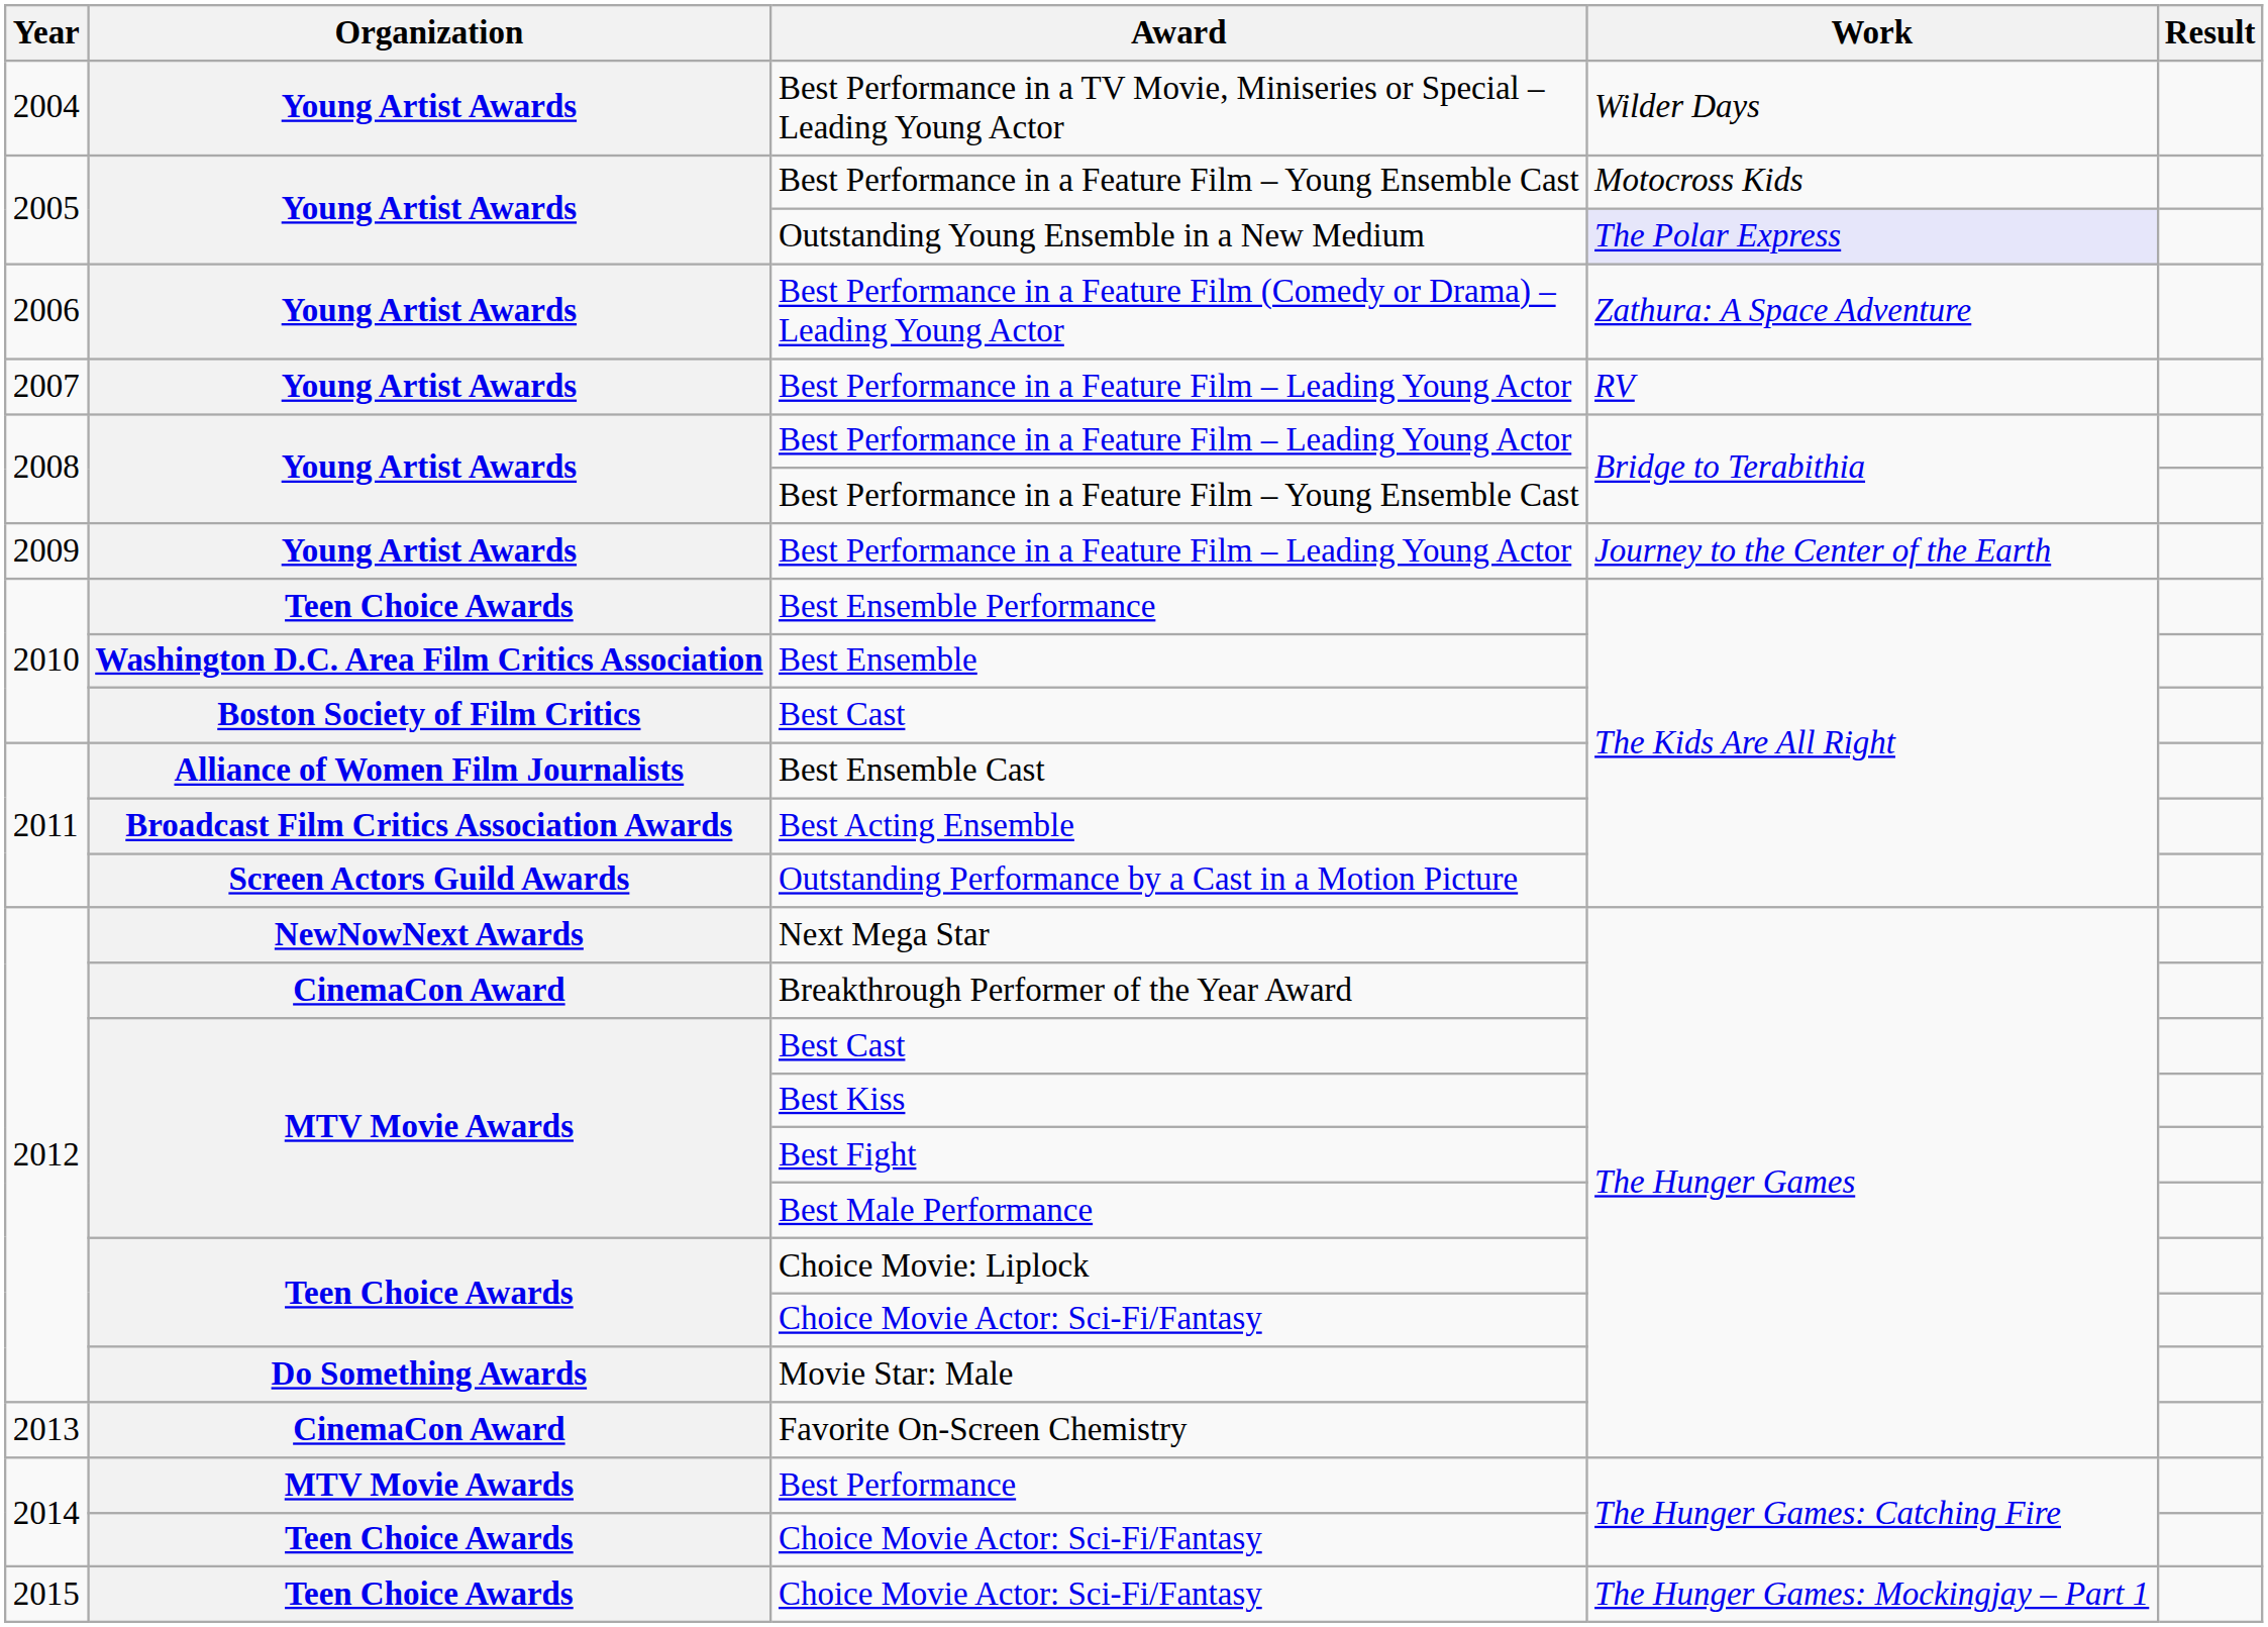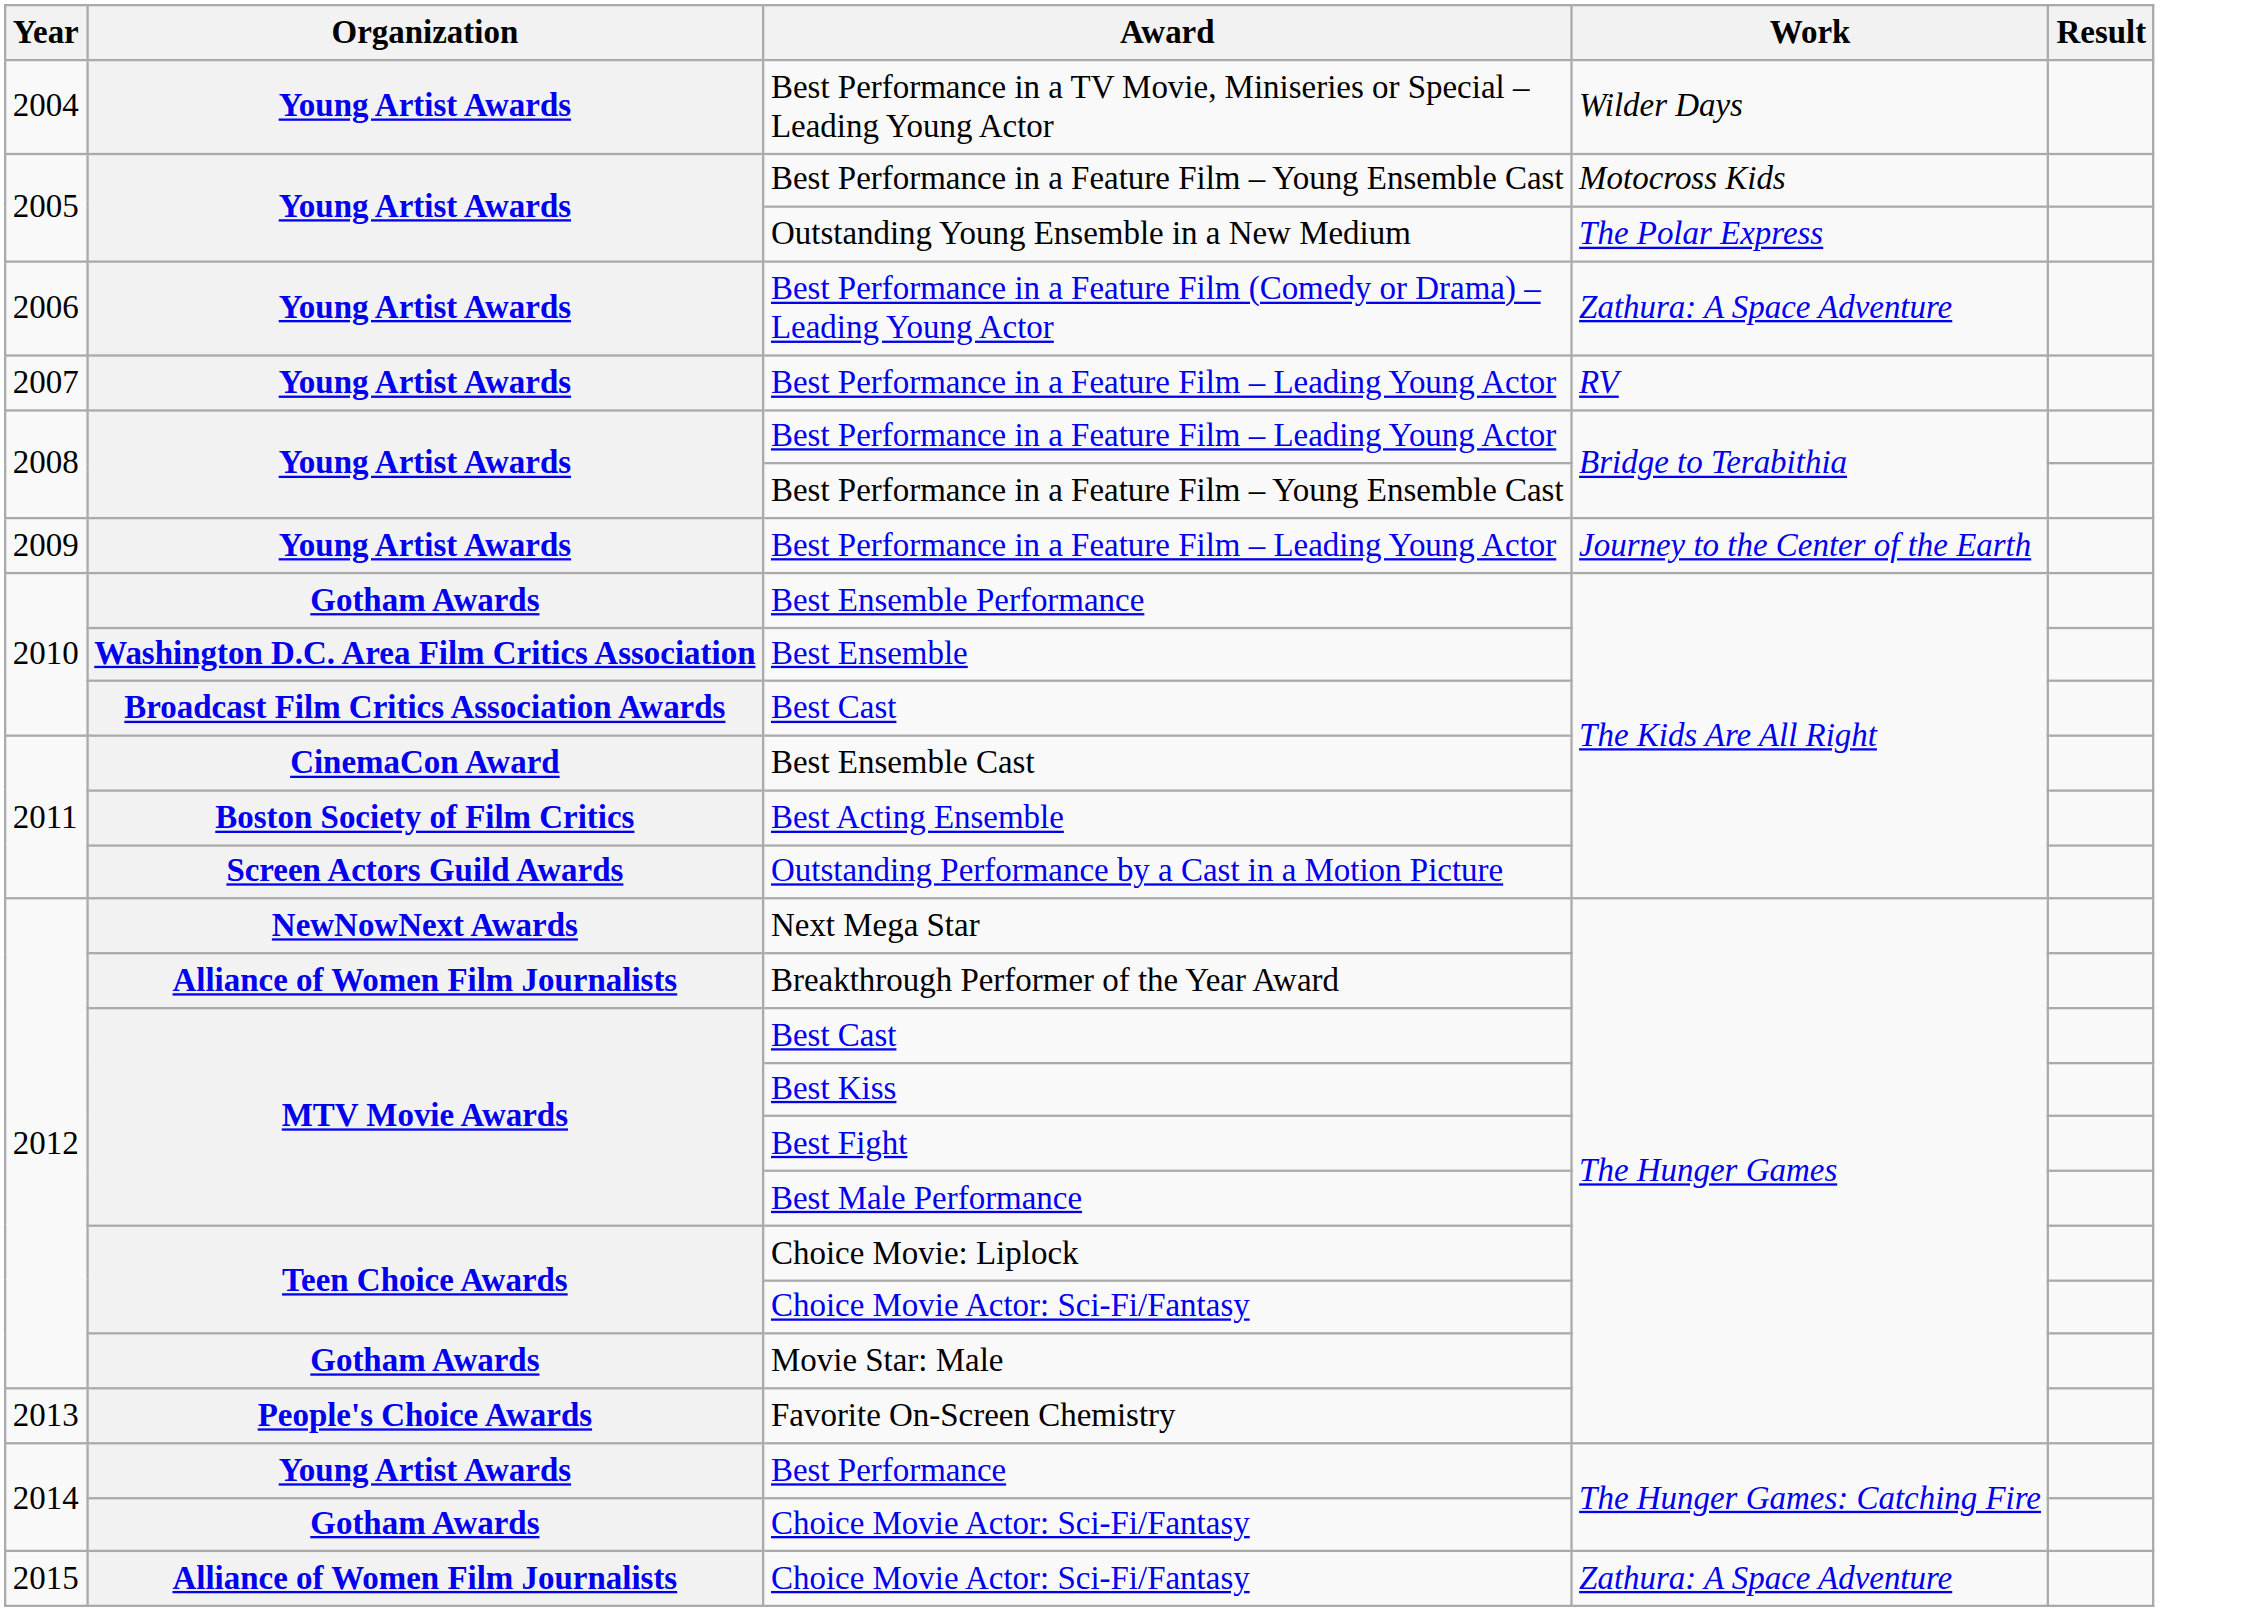Outstanding Young Ensemble in a New Medium | Work: lavender background -> no background
Best Ensemble Performance | Organization: Teen Choice Awards -> Gotham Awards
2010 / Best Cast | Organization: Boston Society of Film Critics -> Broadcast Film Critics Association Awards
Best Ensemble Cast | Organization: Alliance of Women Film Journalists -> CinemaCon Award
Best Acting Ensemble | Organization: Broadcast Film Critics Association Awards -> Boston Society of Film Critics
Breakthrough Performer of the Year Award | Organization: CinemaCon Award -> Alliance of Women Film Journalists
Movie Star: Male | Organization: Do Something Awards -> Gotham Awards
Favorite On-Screen Chemistry | Organization: CinemaCon Award -> People's Choice Awards
Best Performance | Organization: MTV Movie Awards -> Young Artist Awards
2014 / Choice Movie Actor: Sci-Fi/Fantasy | Organization: Teen Choice Awards -> Gotham Awards
2015 / Choice Movie Actor: Sci-Fi/Fantasy | Organization: Teen Choice Awards -> Alliance of Women Film Journalists
2015 / Choice Movie Actor: Sci-Fi/Fantasy | Work: The Hunger Games: Mockingjay – Part 1 -> Zathura: A Space Adventure
